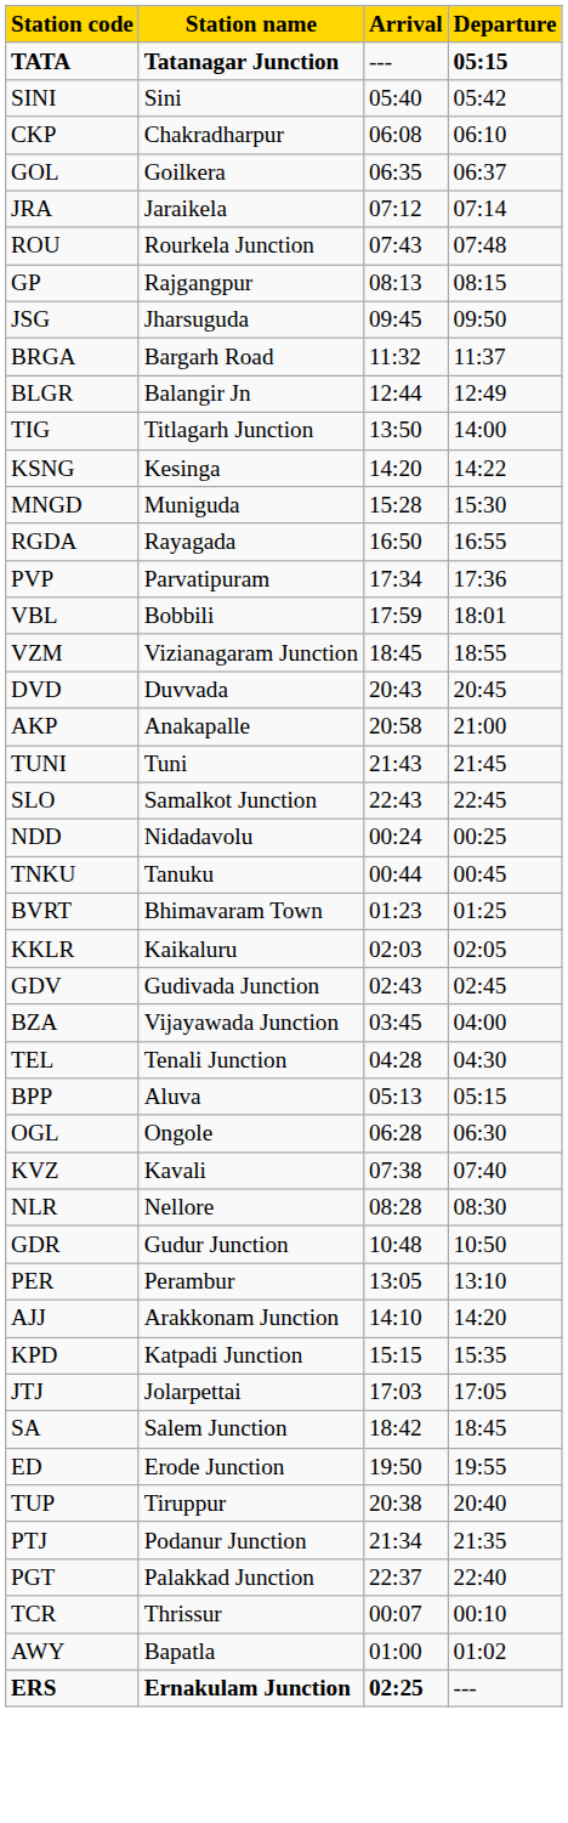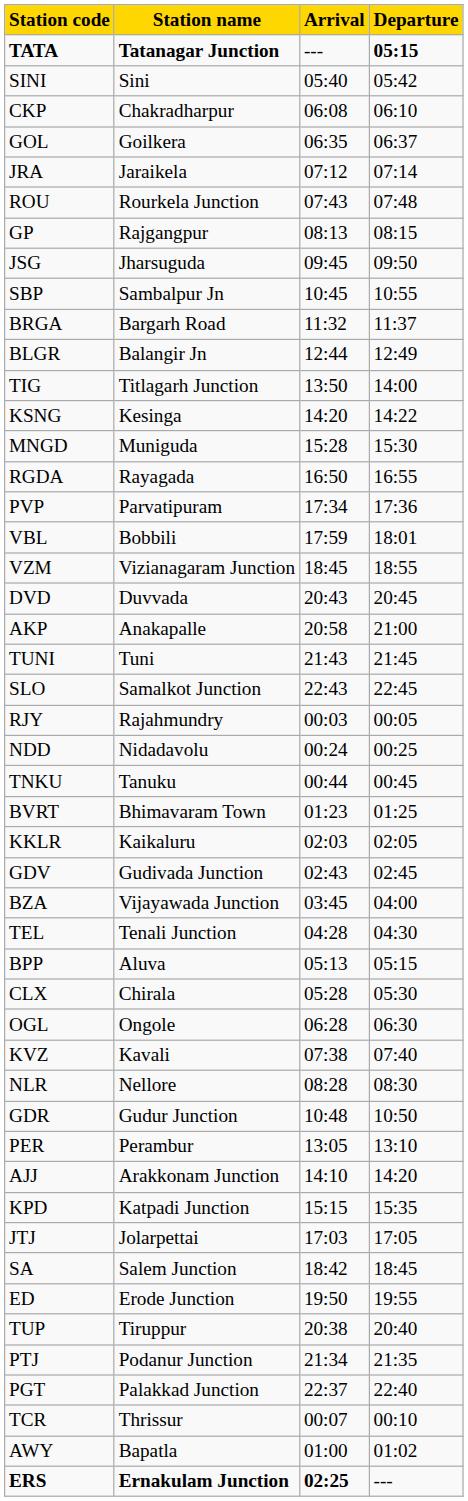+ row: SBP | Sambalpur Jn | 10:45 | 10:55
+ row: RJY | Rajahmundry | 00:03 | 00:05
+ row: CLX | Chirala | 05:28 | 05:30
